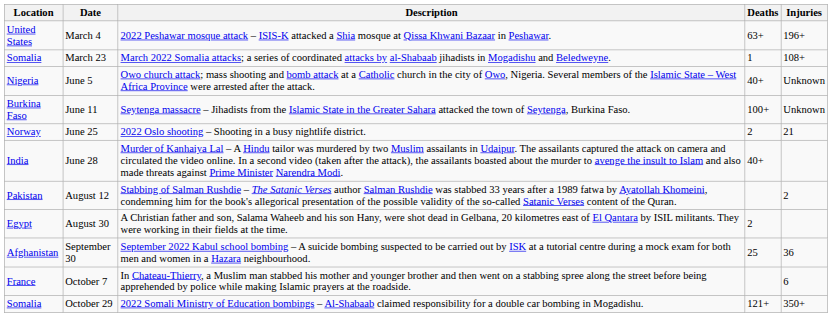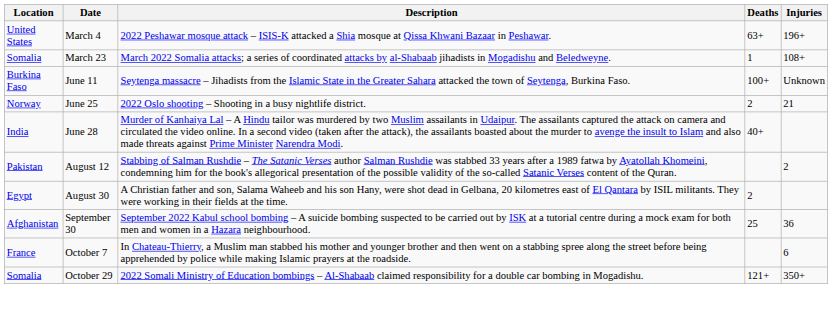- row: Nigeria | June 5 | Owo church attack; mass shooting and bomb attack at a Catholic church in the city of Owo, Nigeria. Several members of the Islamic State – West Africa Province were arrested after the attack. | 40+ | Unknown
